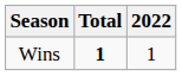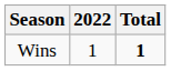columns swapped: 2022 <-> Total
